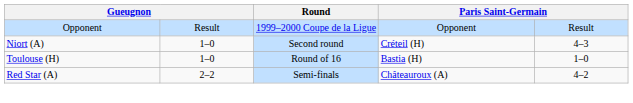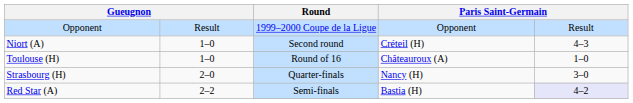Toulouse (H) | column 4: Bastia (H) -> Châteauroux (A)
+ row: Strasbourg (H) | 2–0 | Quarter-finals | Nancy (H) | 3–0
Red Star (A) | column 4: Châteauroux (A) -> Bastia (H)
Red Star (A) | column 5: no background -> lavender background
